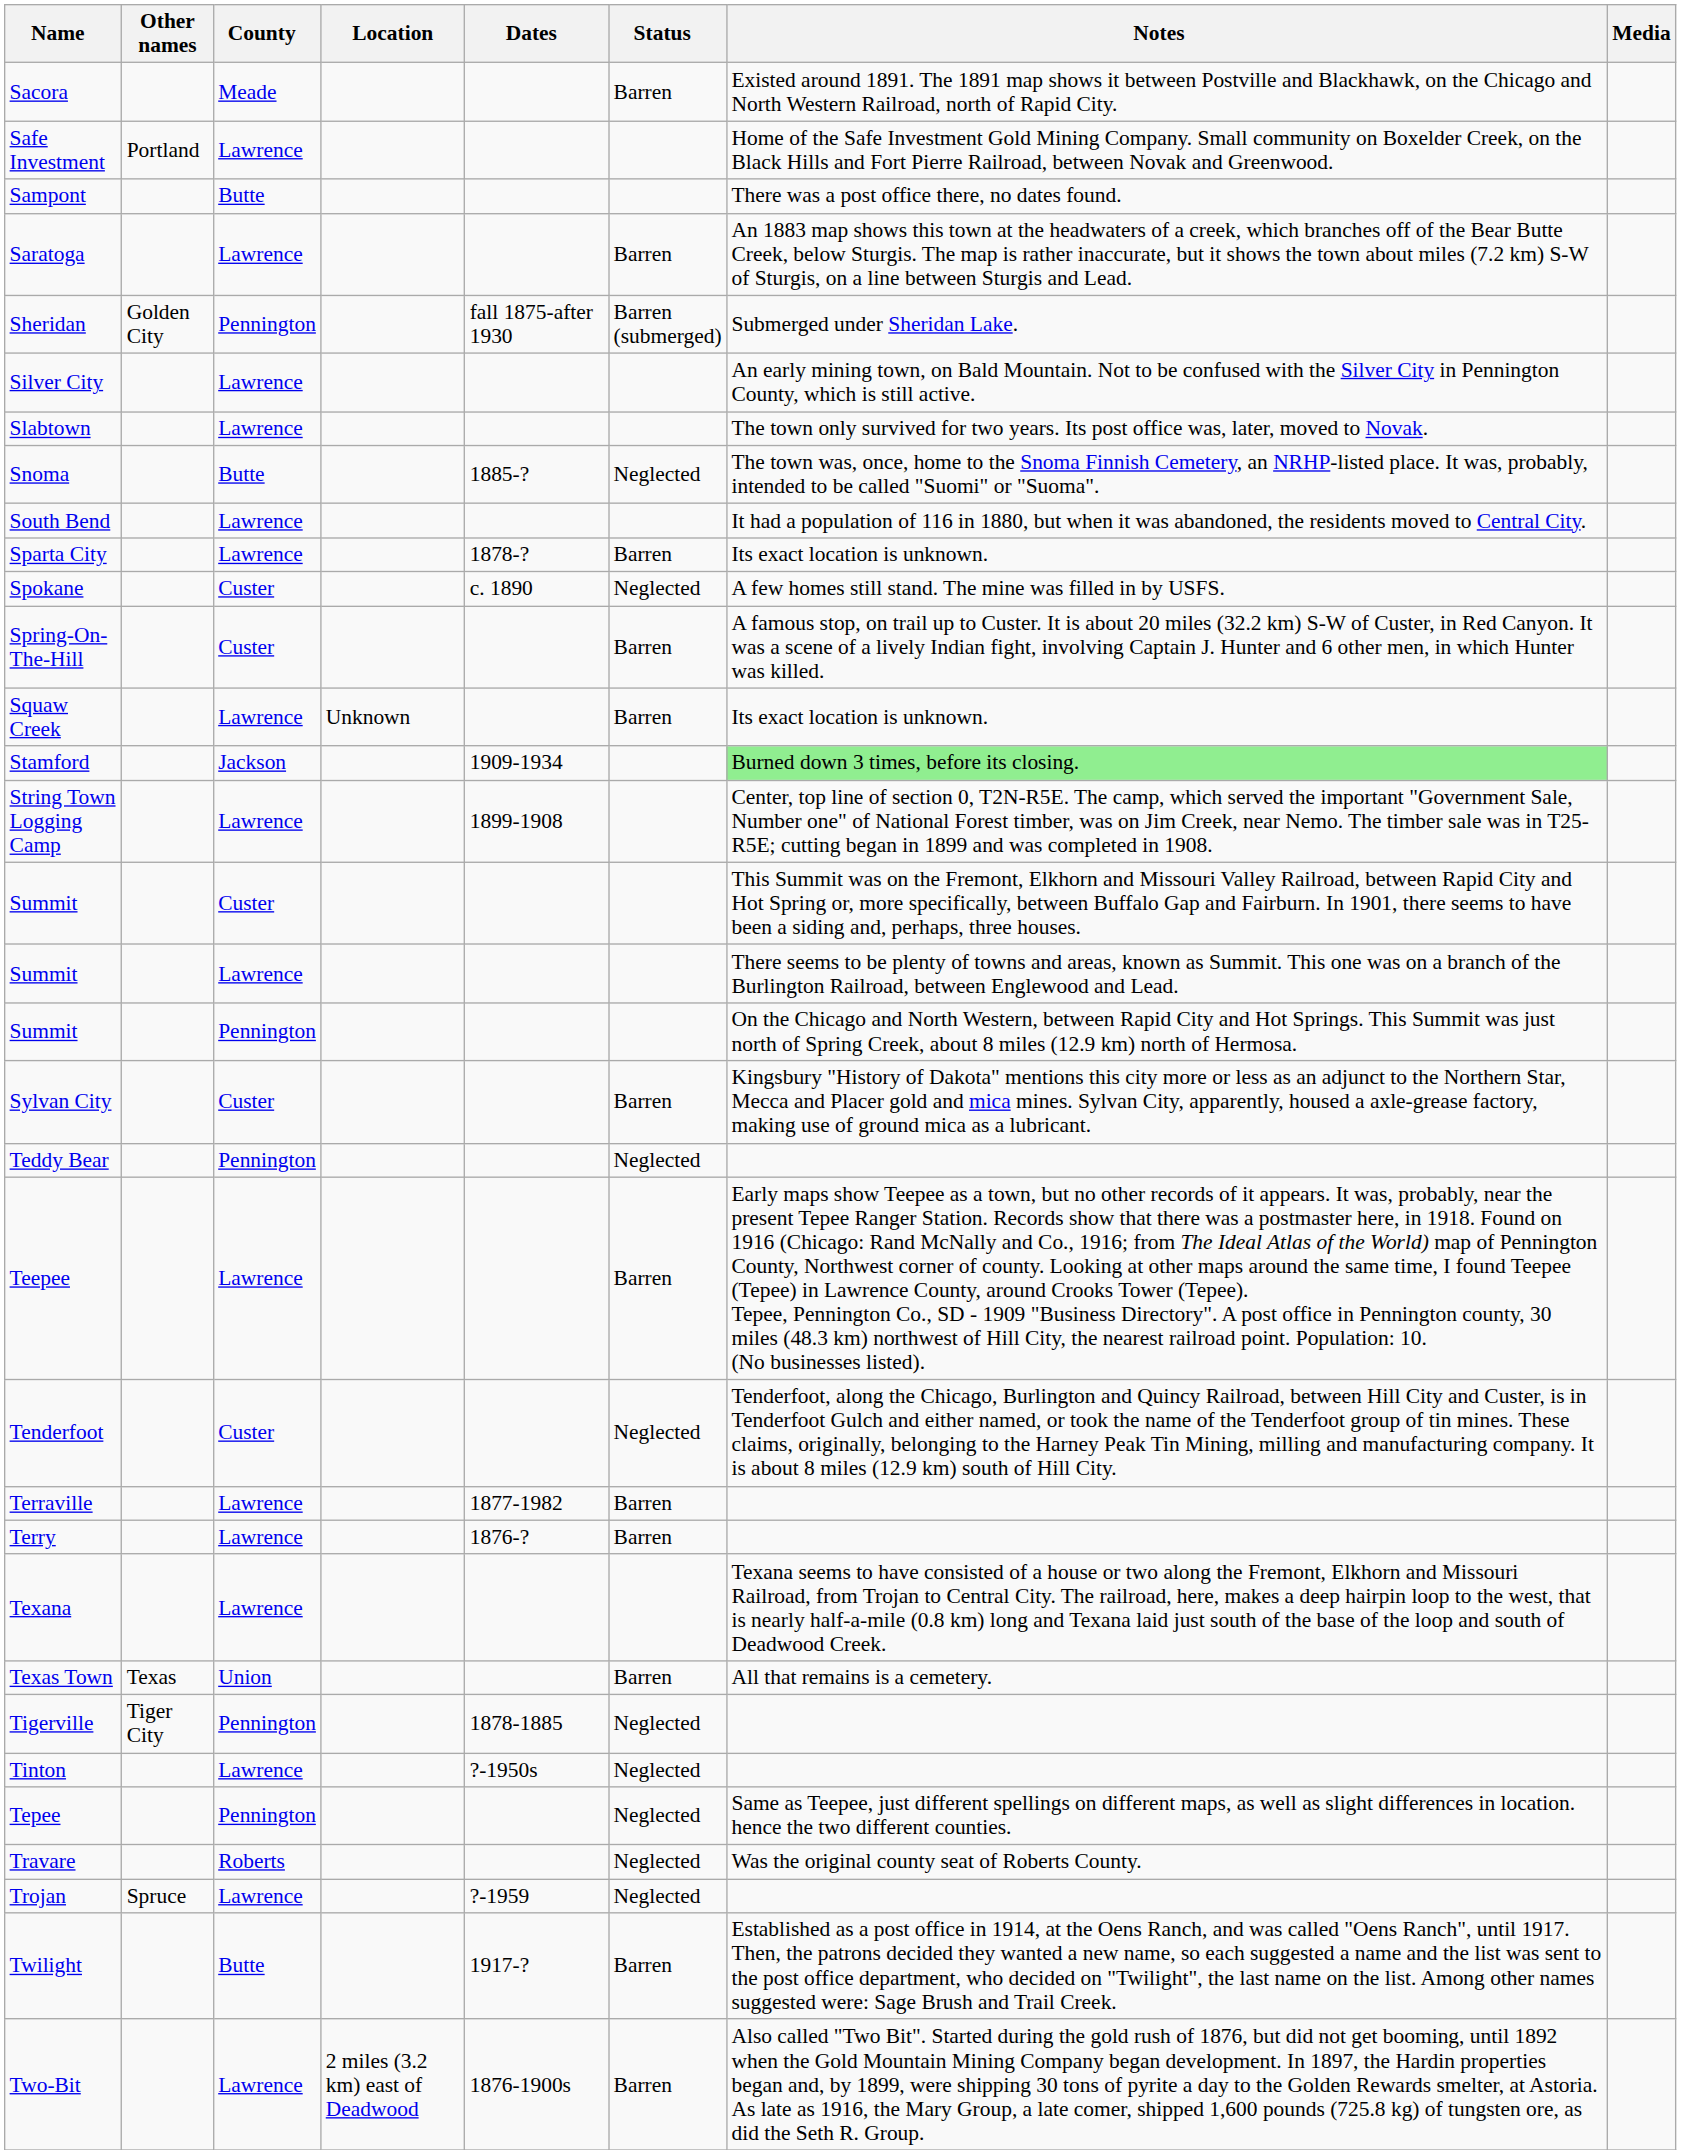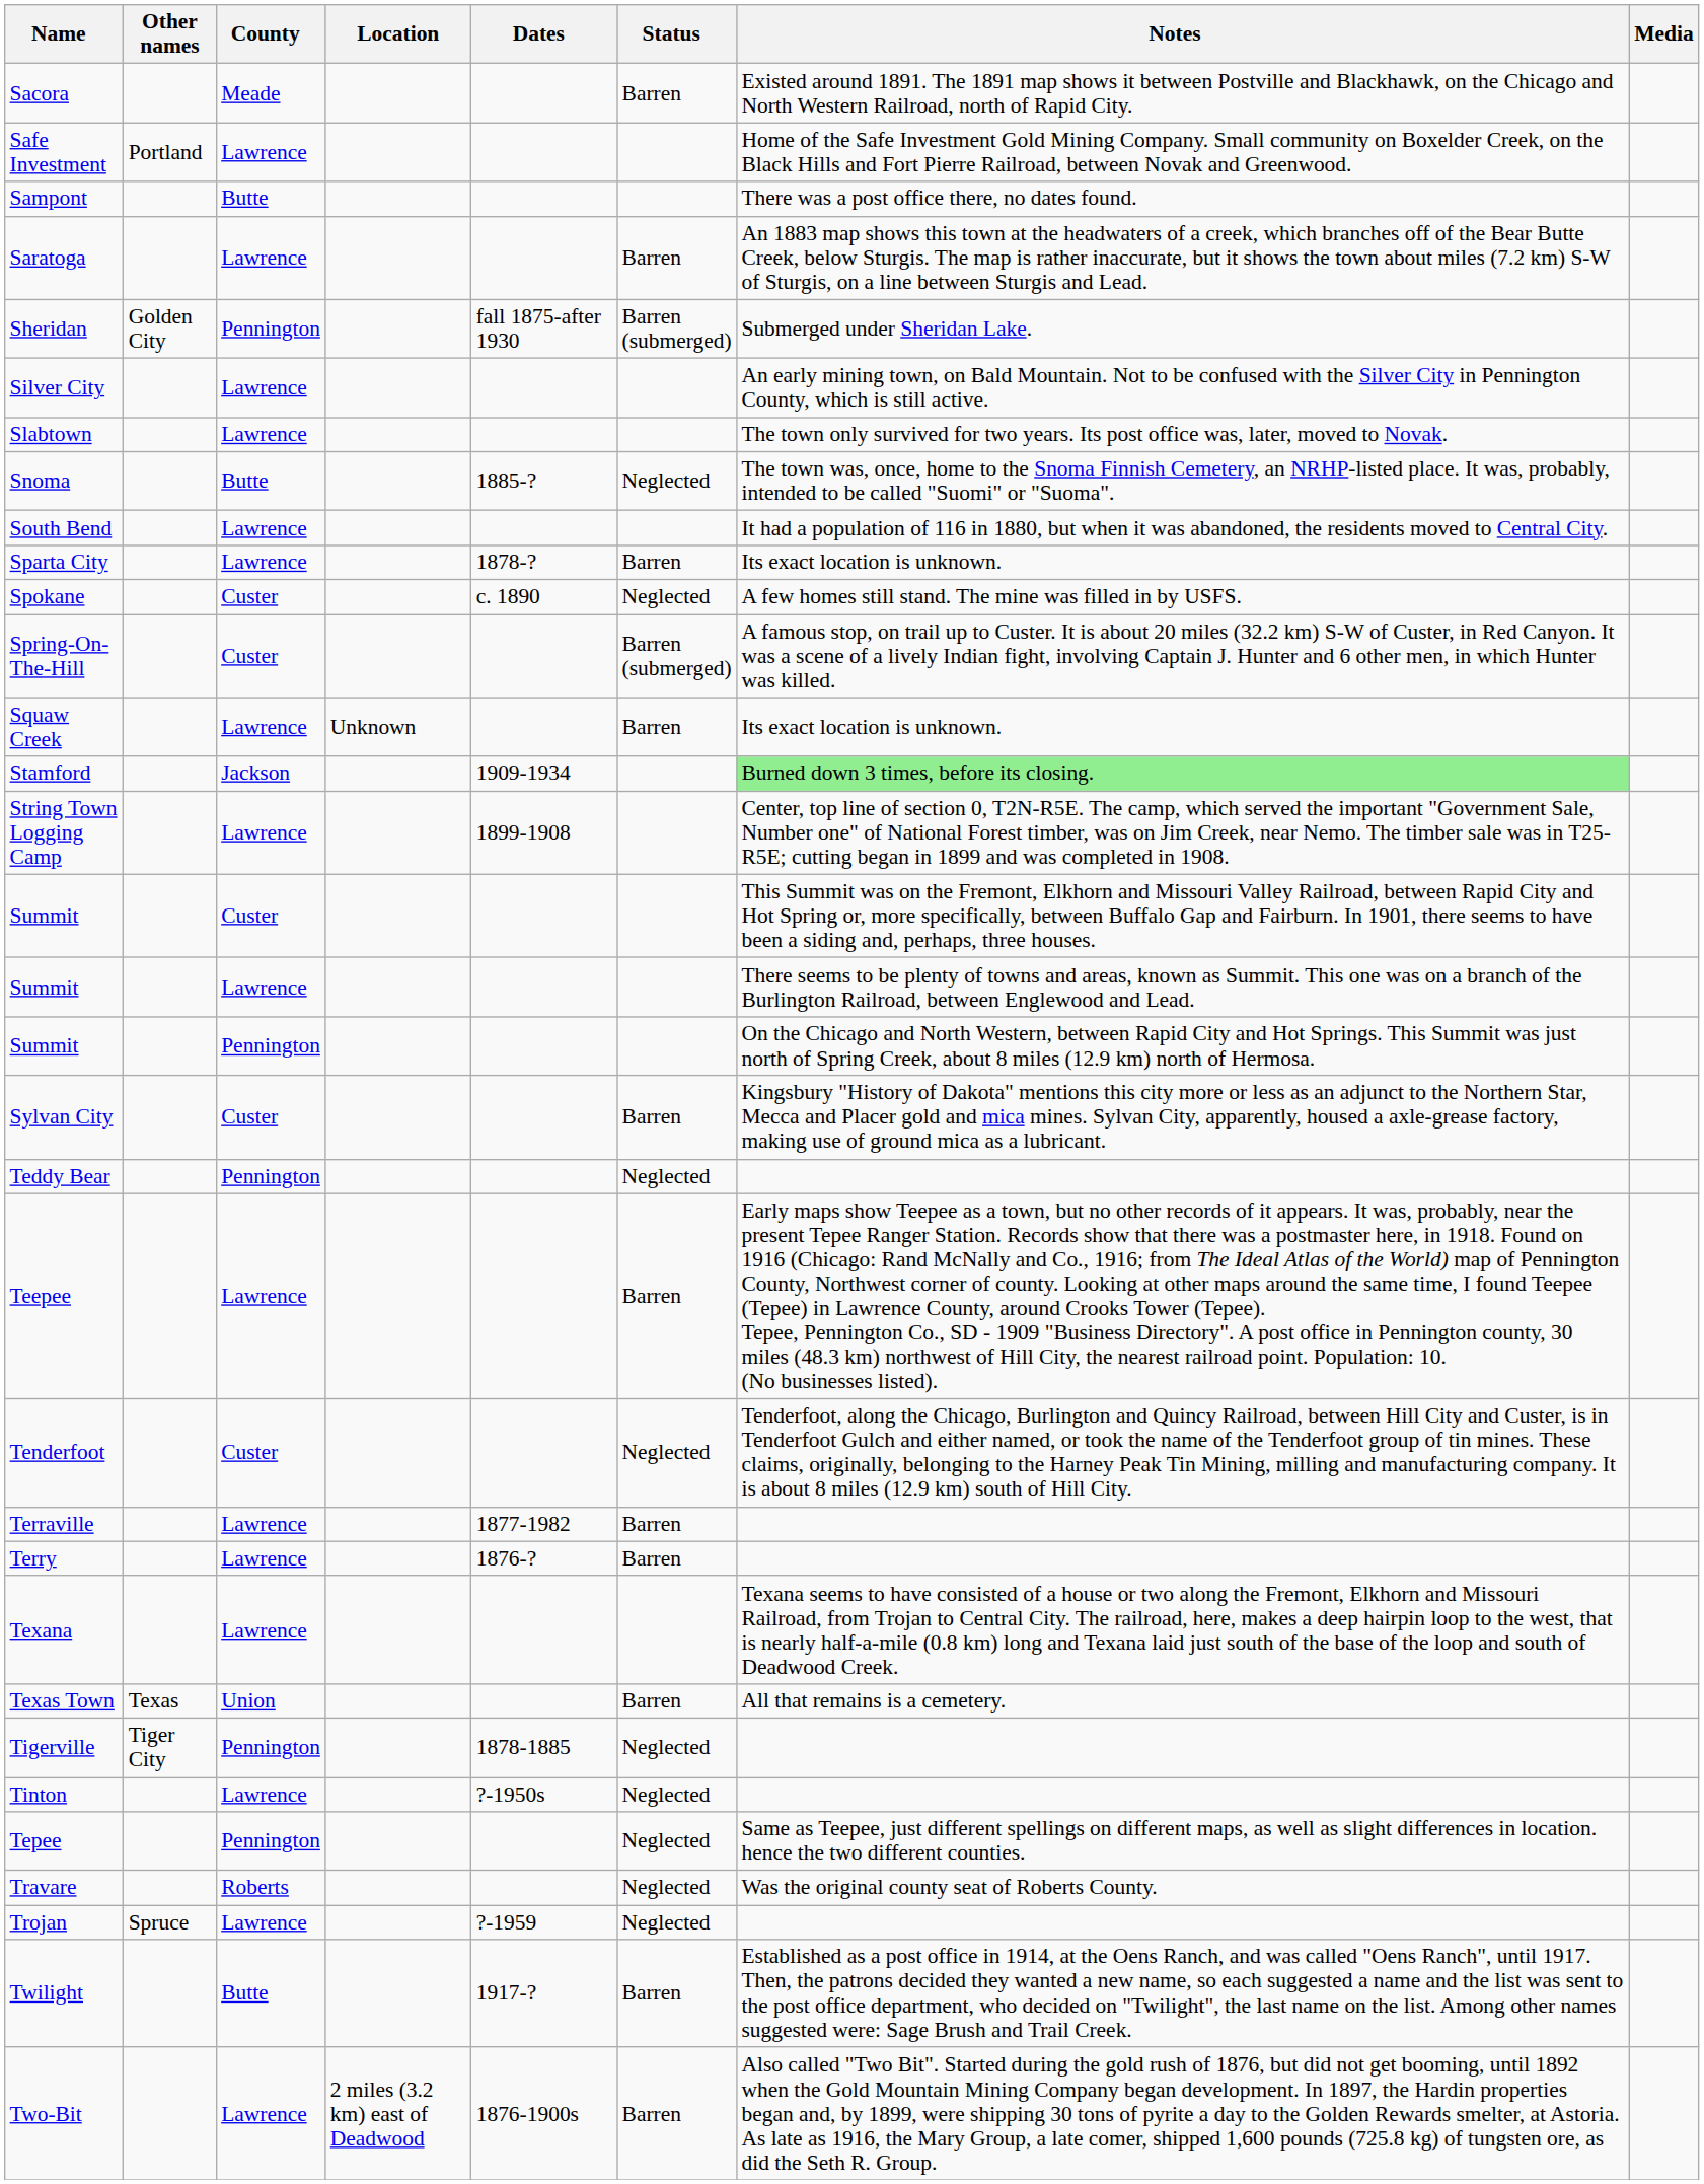Spring-On-The-Hill | Status: Barren -> Barren (submerged)
